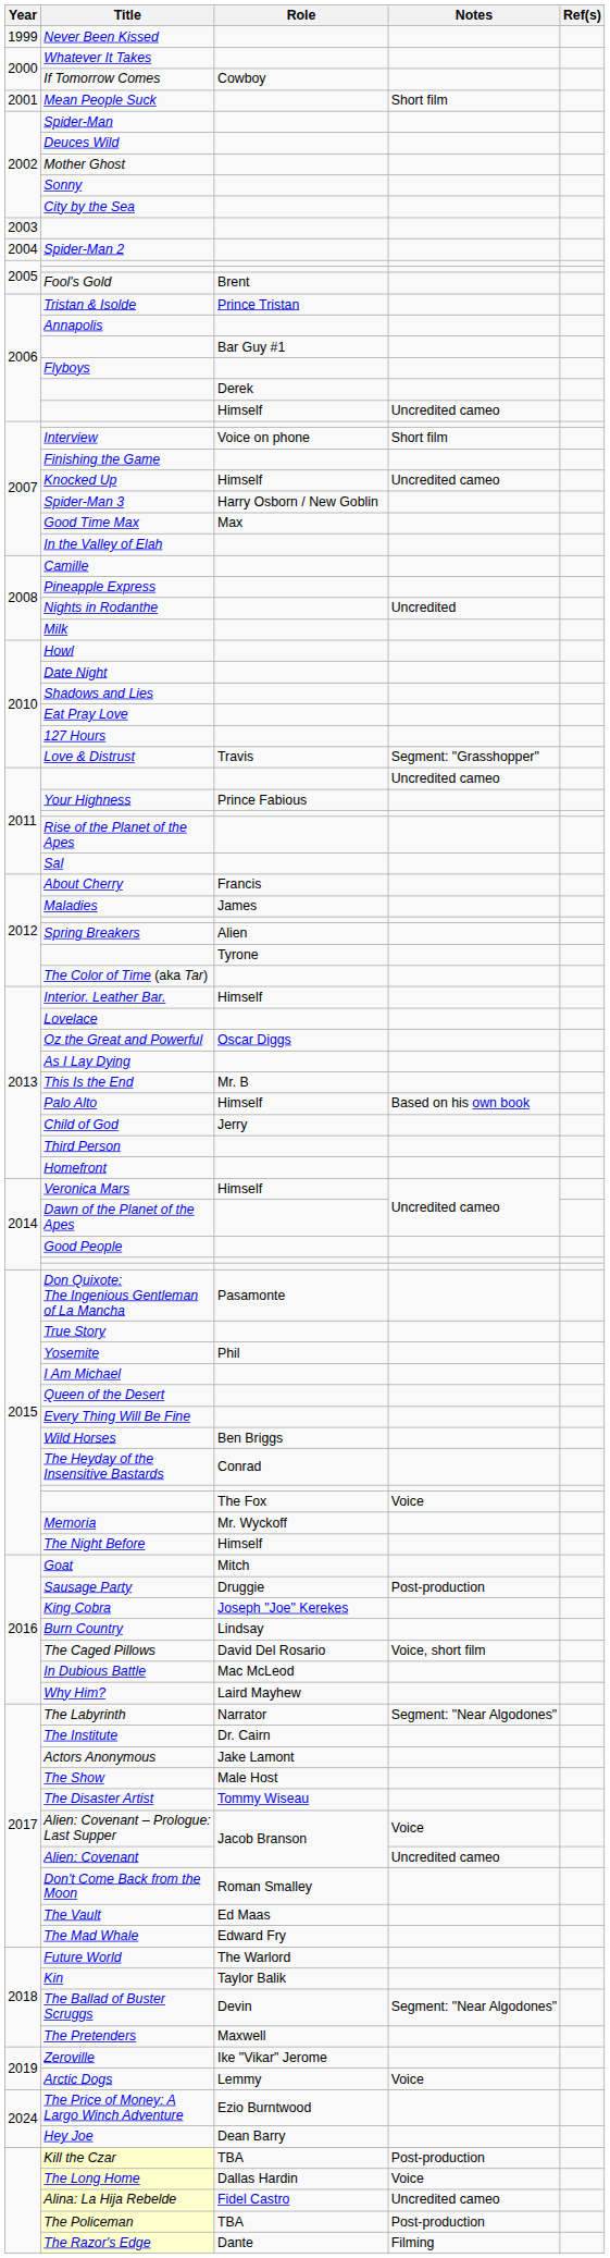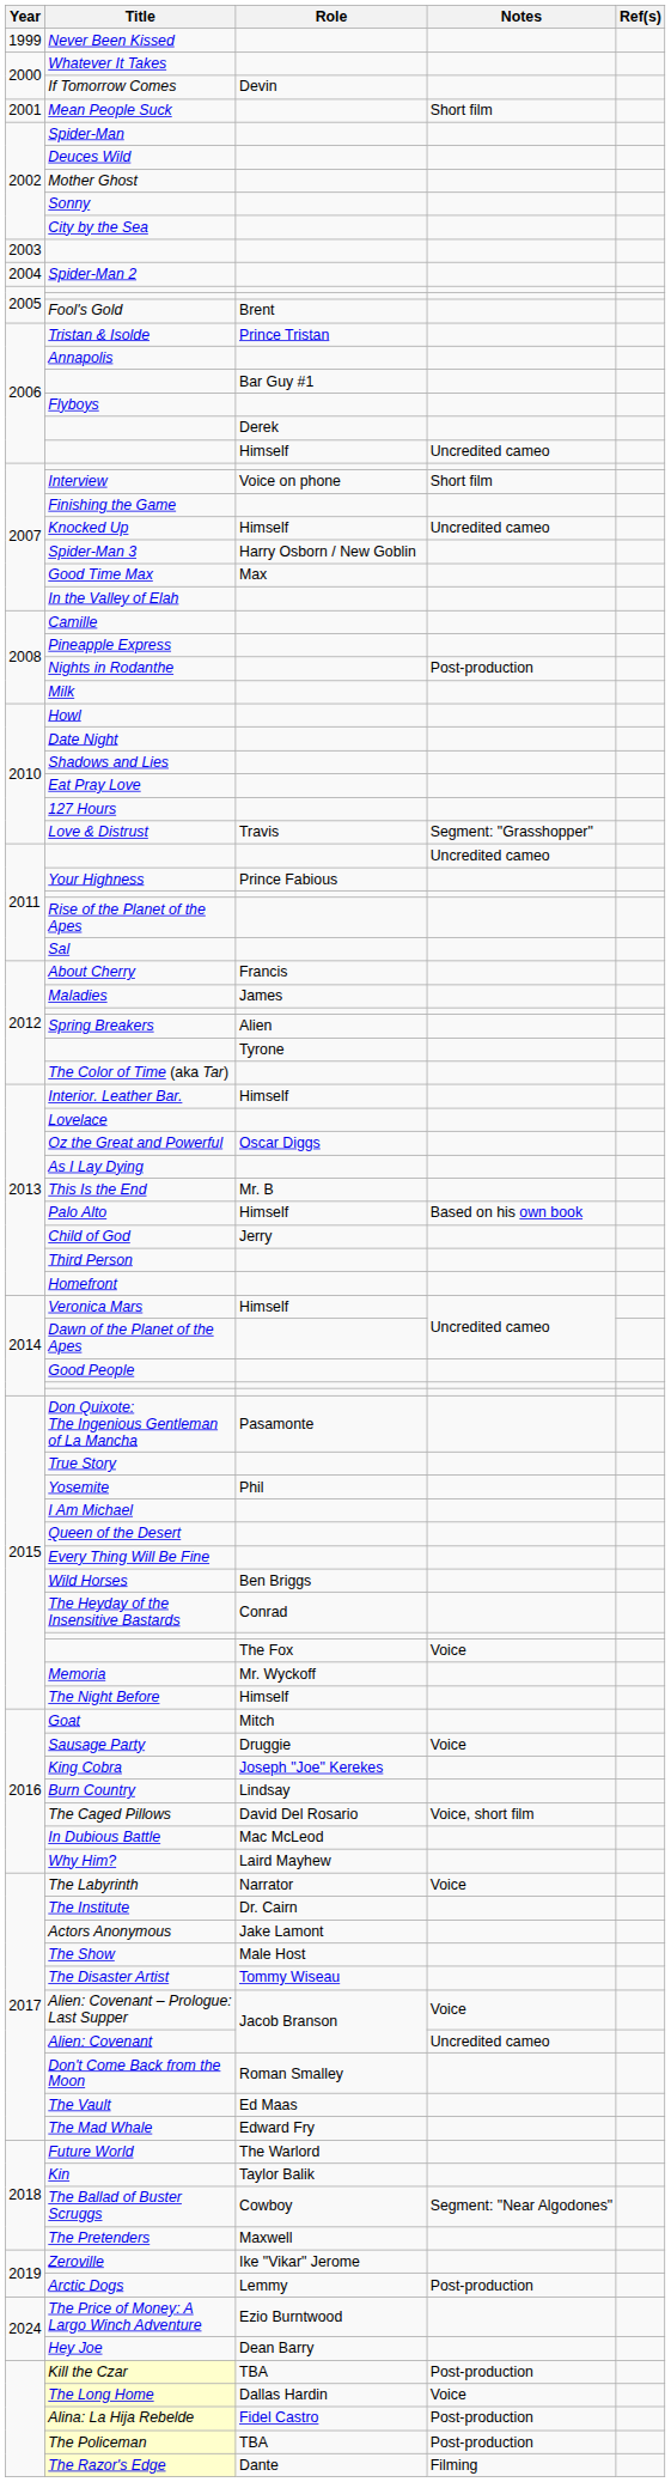If Tomorrow Comes | Role: Cowboy -> Devin
Nights in Rodanthe | Notes: Uncredited -> Post-production
Sausage Party | Notes: Post-production -> Voice
The Labyrinth | Notes: Segment: "Near Algodones" -> Voice
The Ballad of Buster Scruggs | Role: Devin -> Cowboy
Arctic Dogs | Notes: Voice -> Post-production
Alina: La Hija Rebelde | Notes: Uncredited cameo -> Post-production
